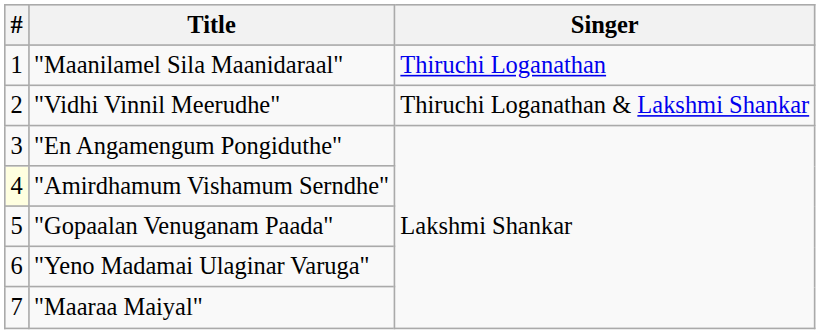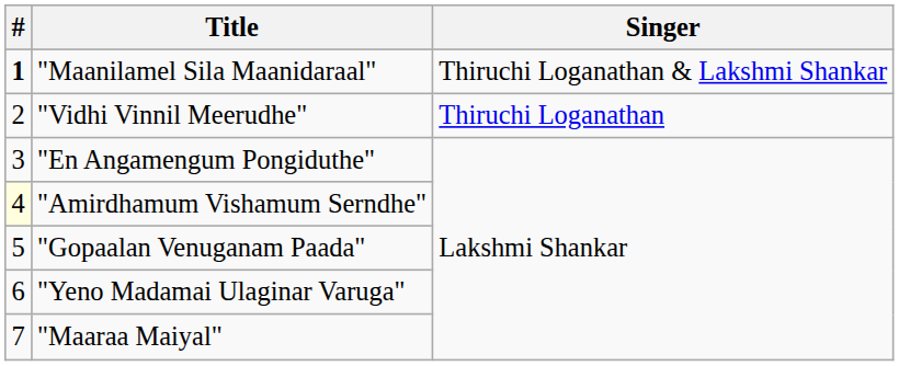"Maanilamel Sila Maanidaraal" | #: normal -> bold
"Maanilamel Sila Maanidaraal" | Singer: Thiruchi Loganathan -> Thiruchi Loganathan & Lakshmi Shankar
"Vidhi Vinnil Meerudhe" | Singer: Thiruchi Loganathan & Lakshmi Shankar -> Thiruchi Loganathan
